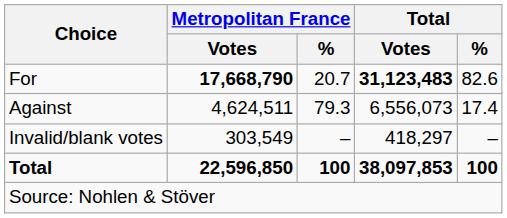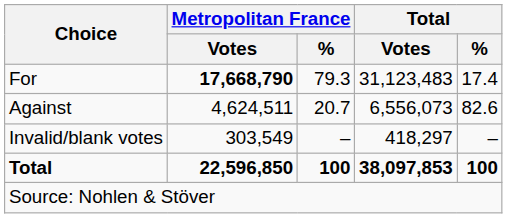For | Metropolitan France / %: 20.7 -> 79.3
For | Total / Votes: bold -> normal
For | Total / %: 82.6 -> 17.4
Against | Metropolitan France / %: 79.3 -> 20.7
Against | Total / %: 17.4 -> 82.6
